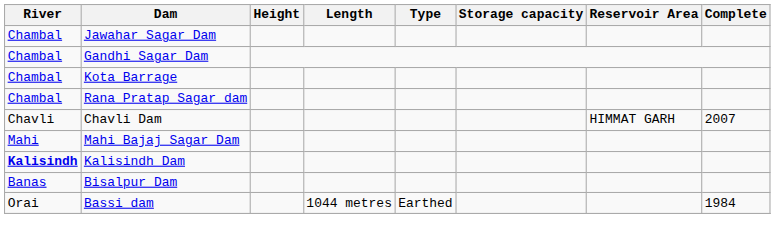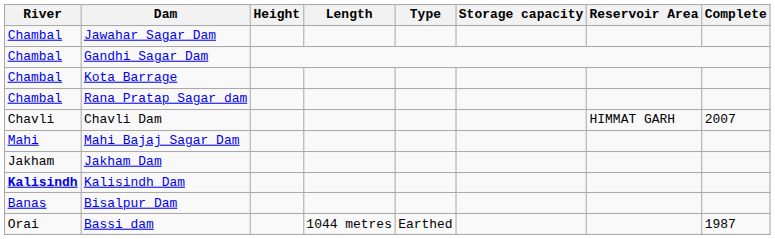+ row: Jakham | Jakham Dam
Bassi dam | Complete: 1984 -> 1987
